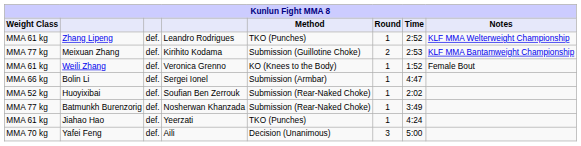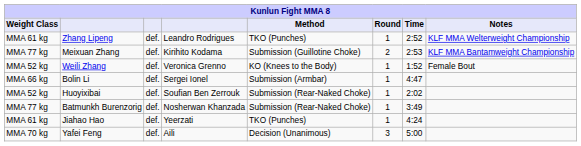Weili Zhang | Weight Class: MMA 61 kg -> MMA 52 kg
